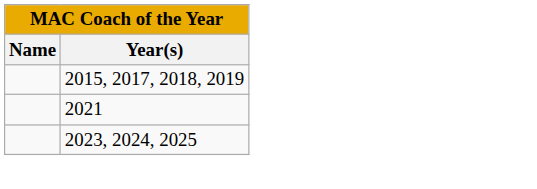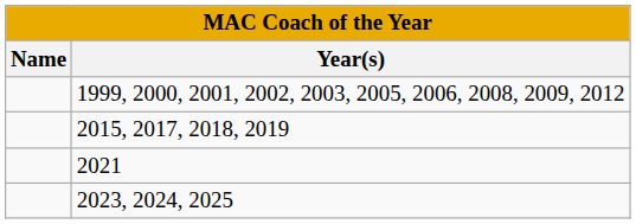+ row: 1999, 2000, 2001, 2002, 2003, 2005, 2006, 2008, 2009, 2012
